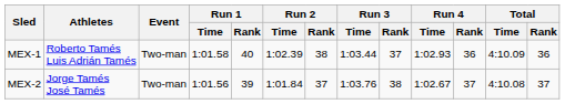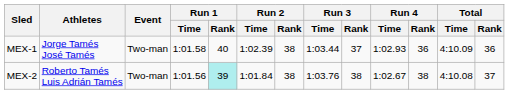MEX-1 | Athletes: Roberto Tamés Luis Adrián Tamés -> Jorge Tamés José Tamés
MEX-2 | Athletes: Jorge Tamés José Tamés -> Roberto Tamés Luis Adrián Tamés
MEX-2 | Run 1 / Rank: no background -> paleturquoise background
MEX-2 | Run 2 / Rank: 37 -> 38
MEX-2 | Run 4 / Rank: 37 -> 38
